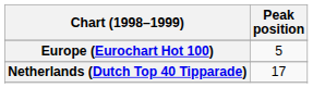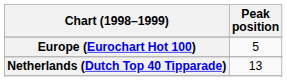Netherlands (Dutch Top 40 Tipparade) | Peak position: 17 -> 13
